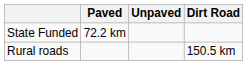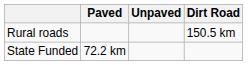rows swapped: State Funded <-> Rural roads
